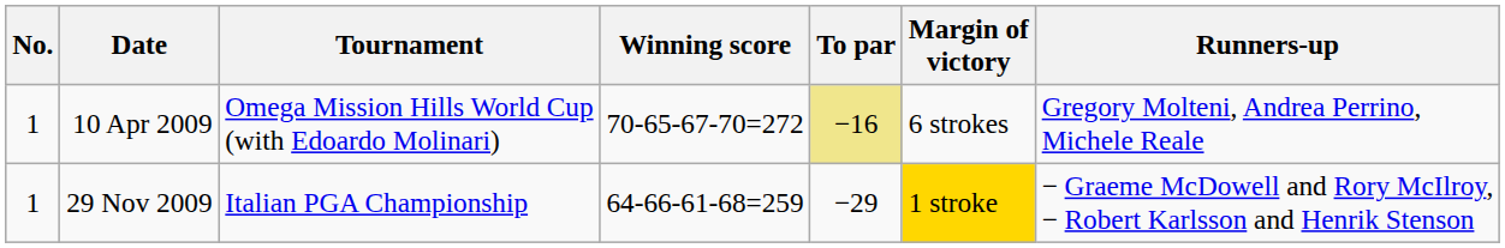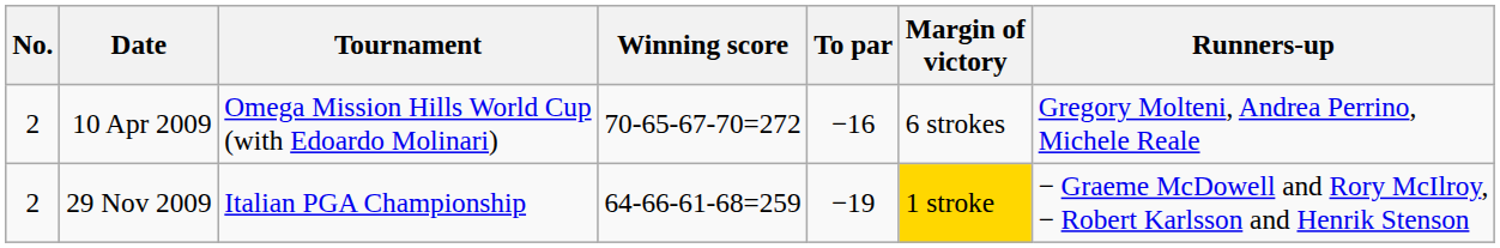10 Apr 2009 | No.: 1 -> 2
10 Apr 2009 | To par: khaki background -> no background
29 Nov 2009 | No.: 1 -> 2
29 Nov 2009 | To par: −29 -> −19
